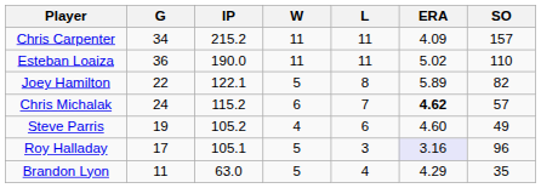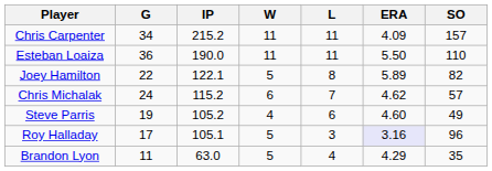Esteban Loaiza | ERA: 5.02 -> 5.50
Chris Michalak | ERA: bold -> normal
